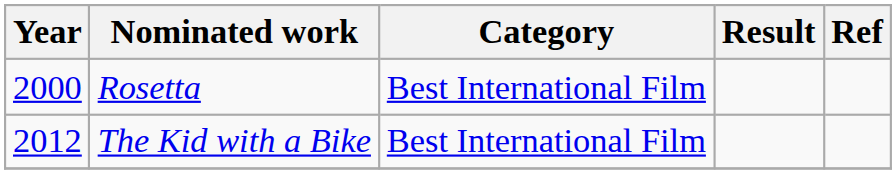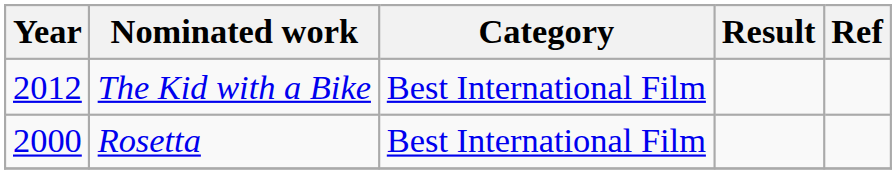rows swapped: Rosetta <-> The Kid with a Bike
